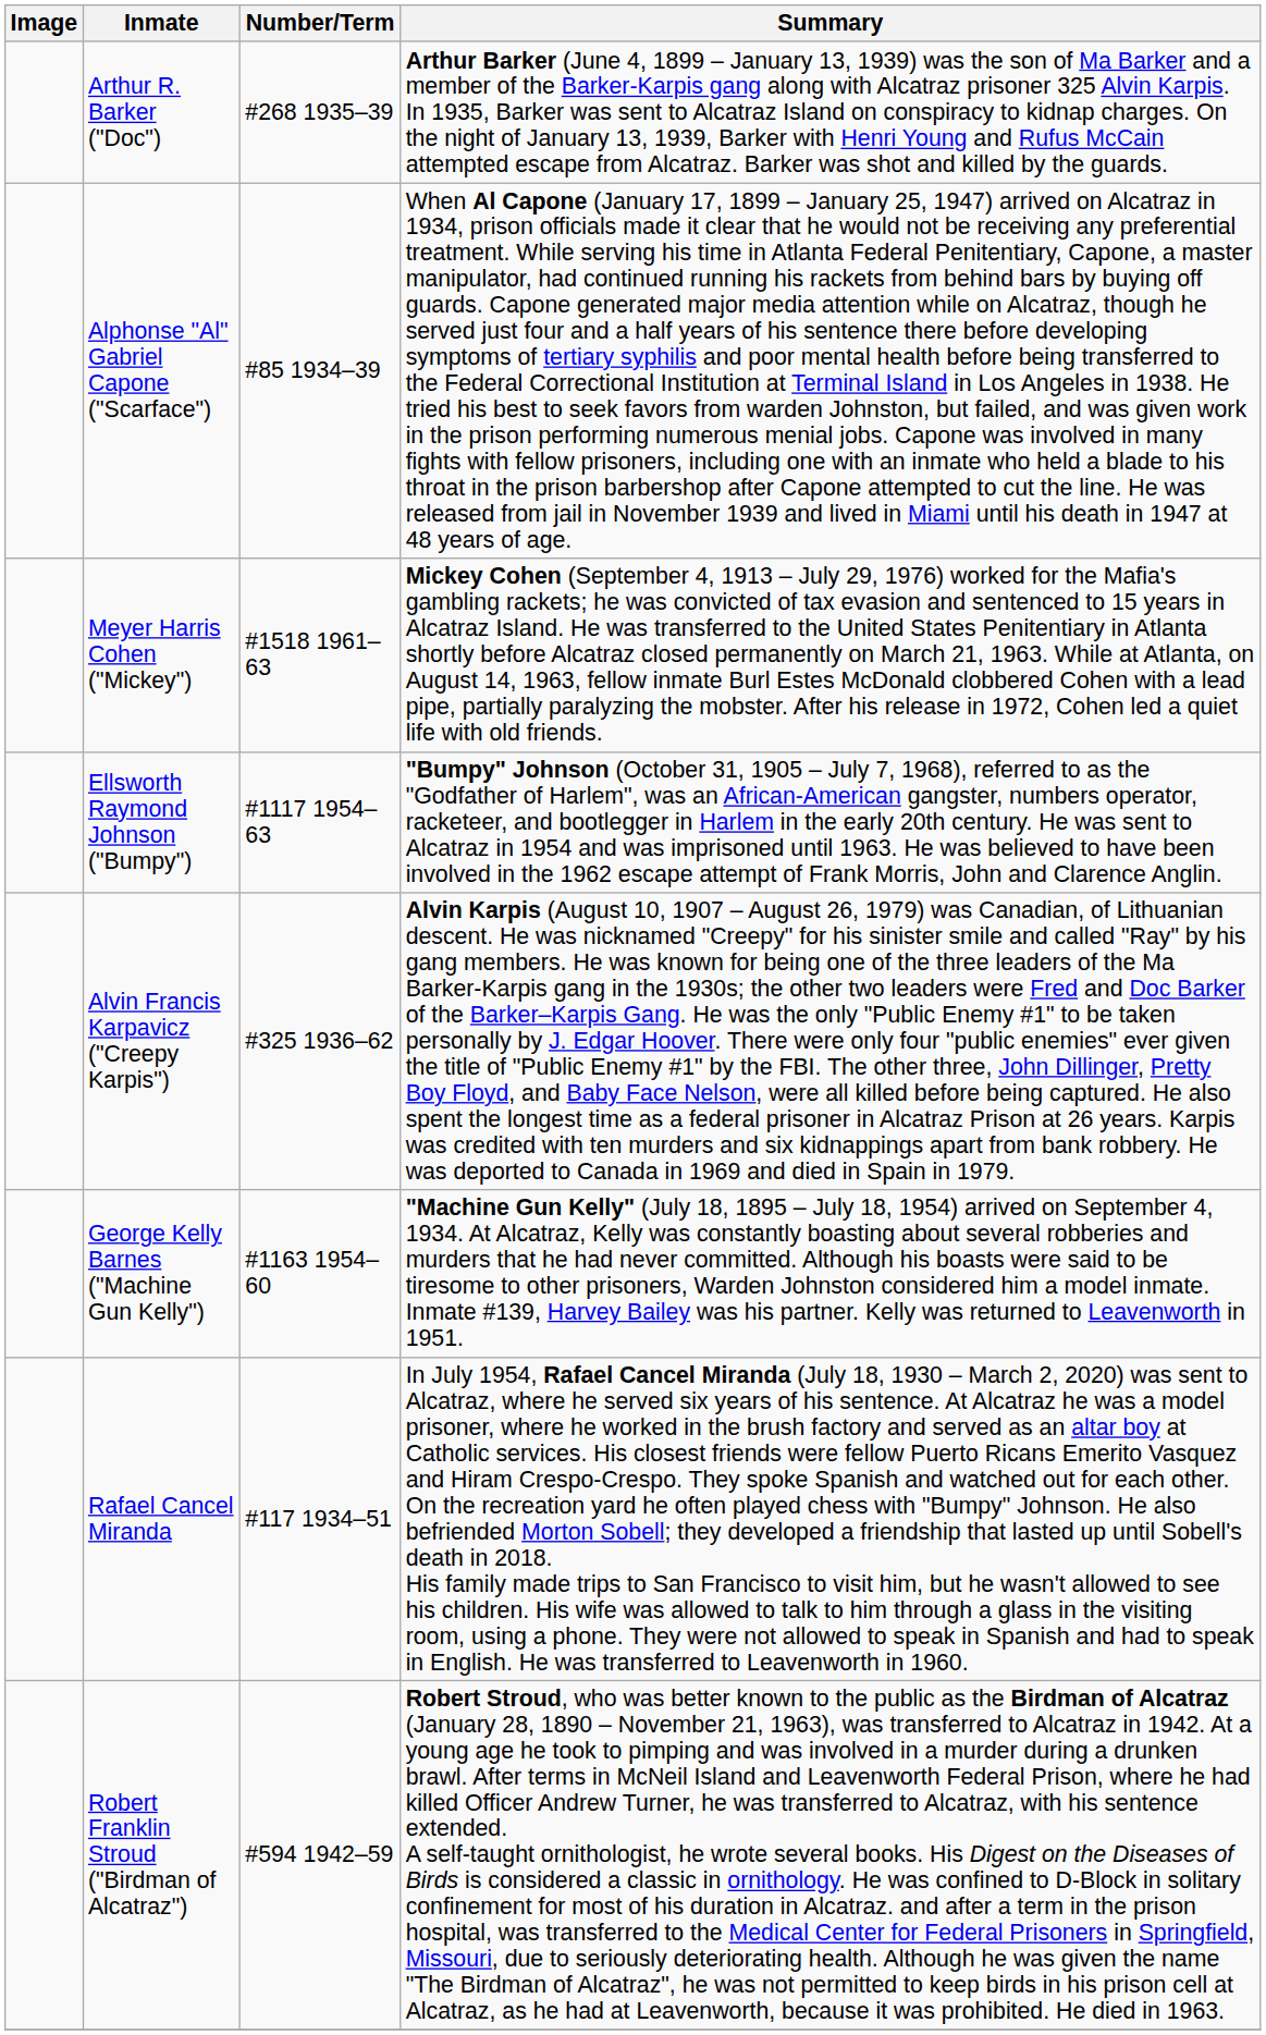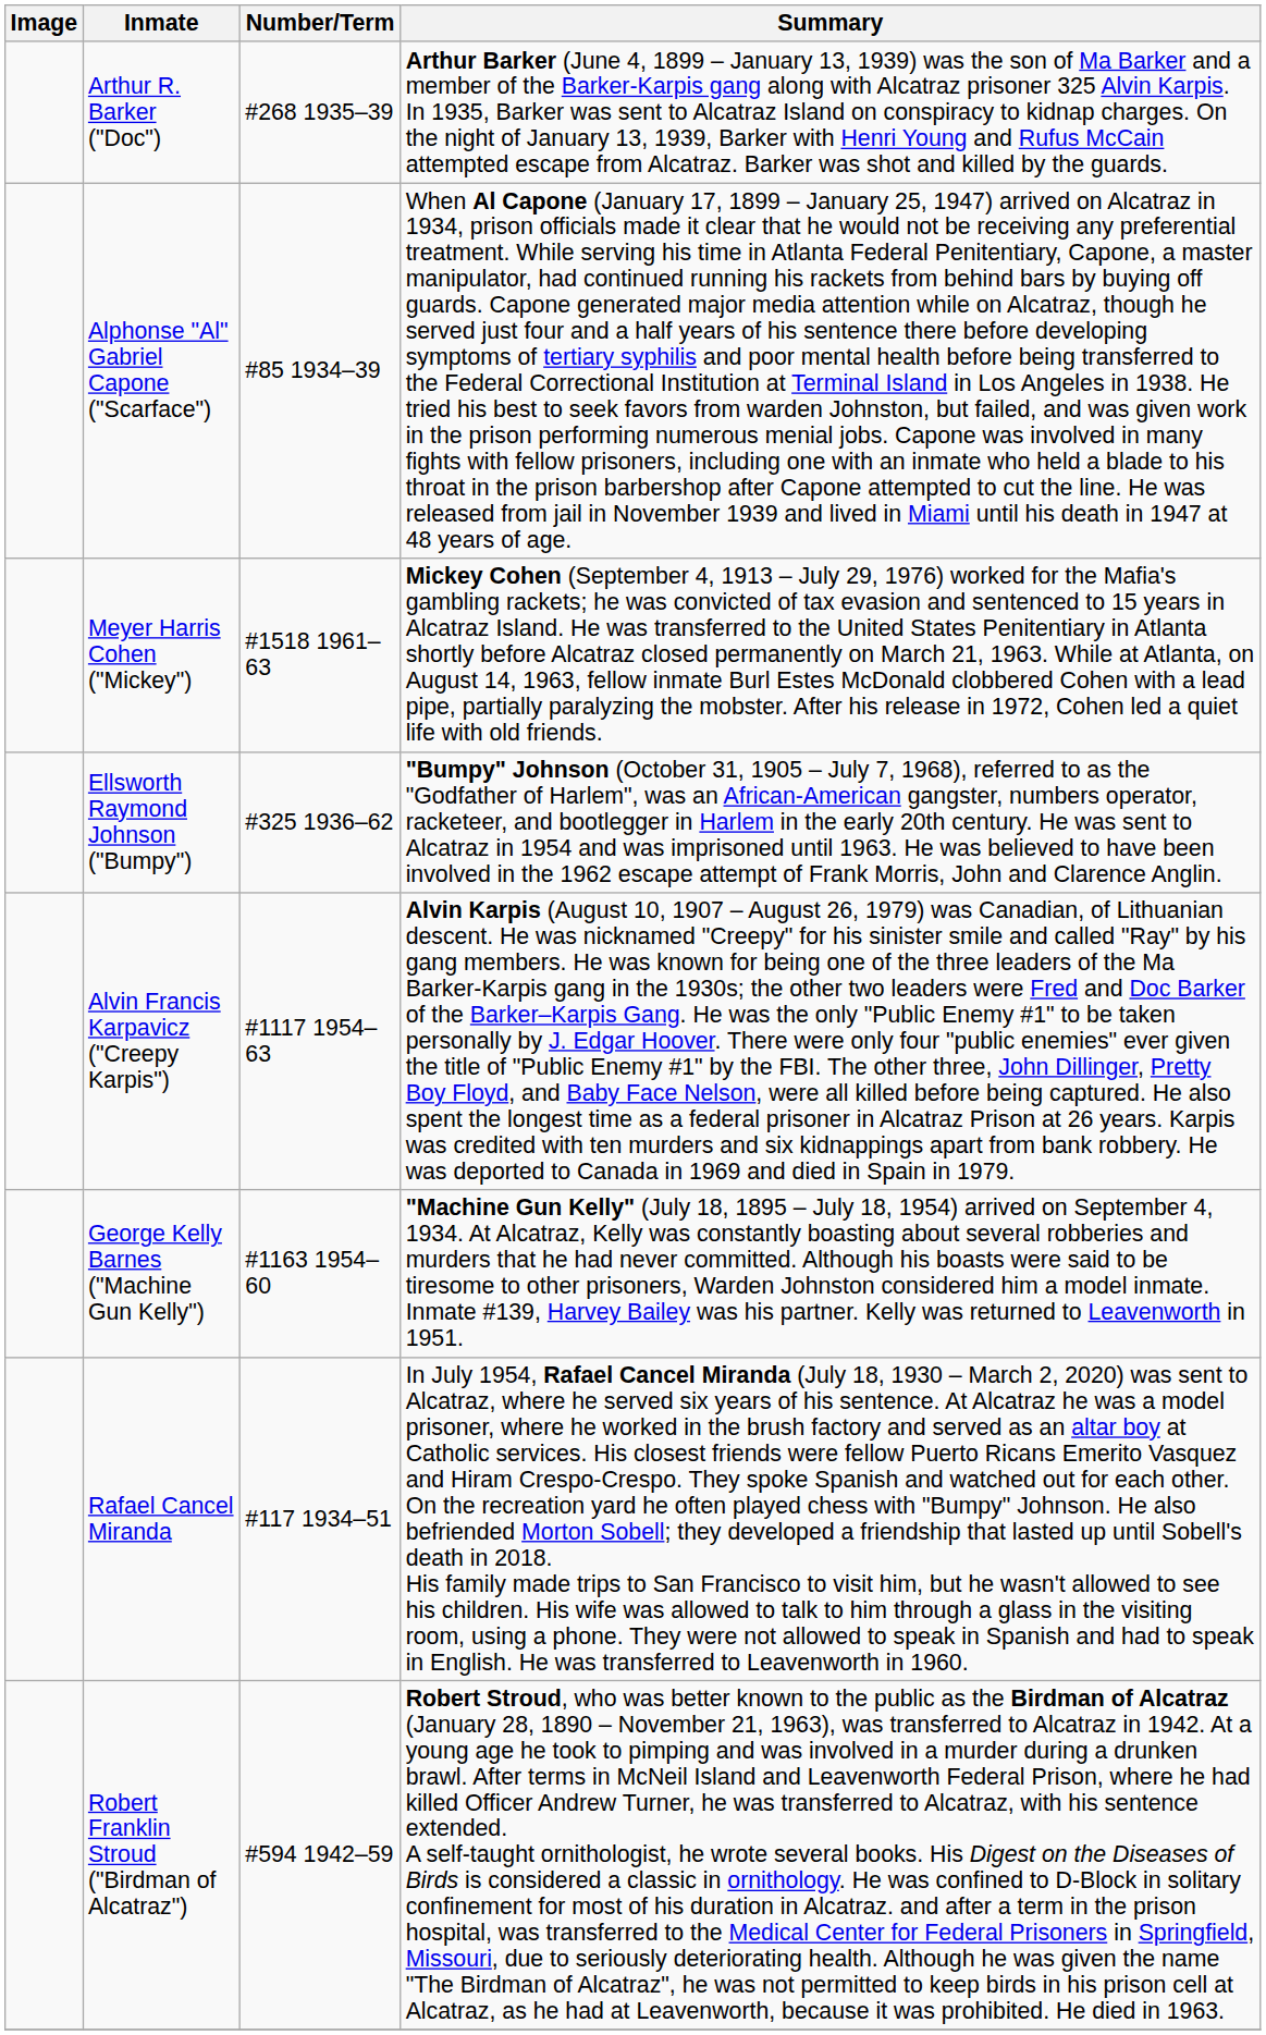Ellsworth Raymond Johnson ("Bumpy") | Number/Term: #1117 1954–63 -> #325 1936–62
Alvin Francis Karpavicz ("Creepy Karpis") | Number/Term: #325 1936–62 -> #1117 1954–63
